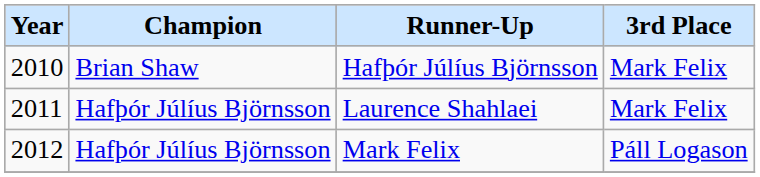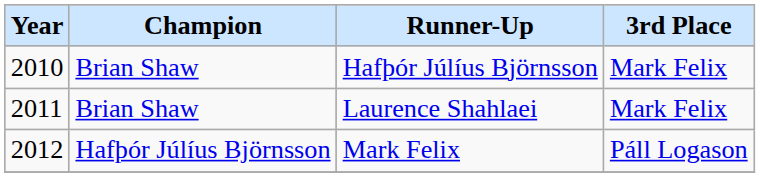Laurence Shahlaei | Champion: Hafþór Júlíus Björnsson -> Brian Shaw
